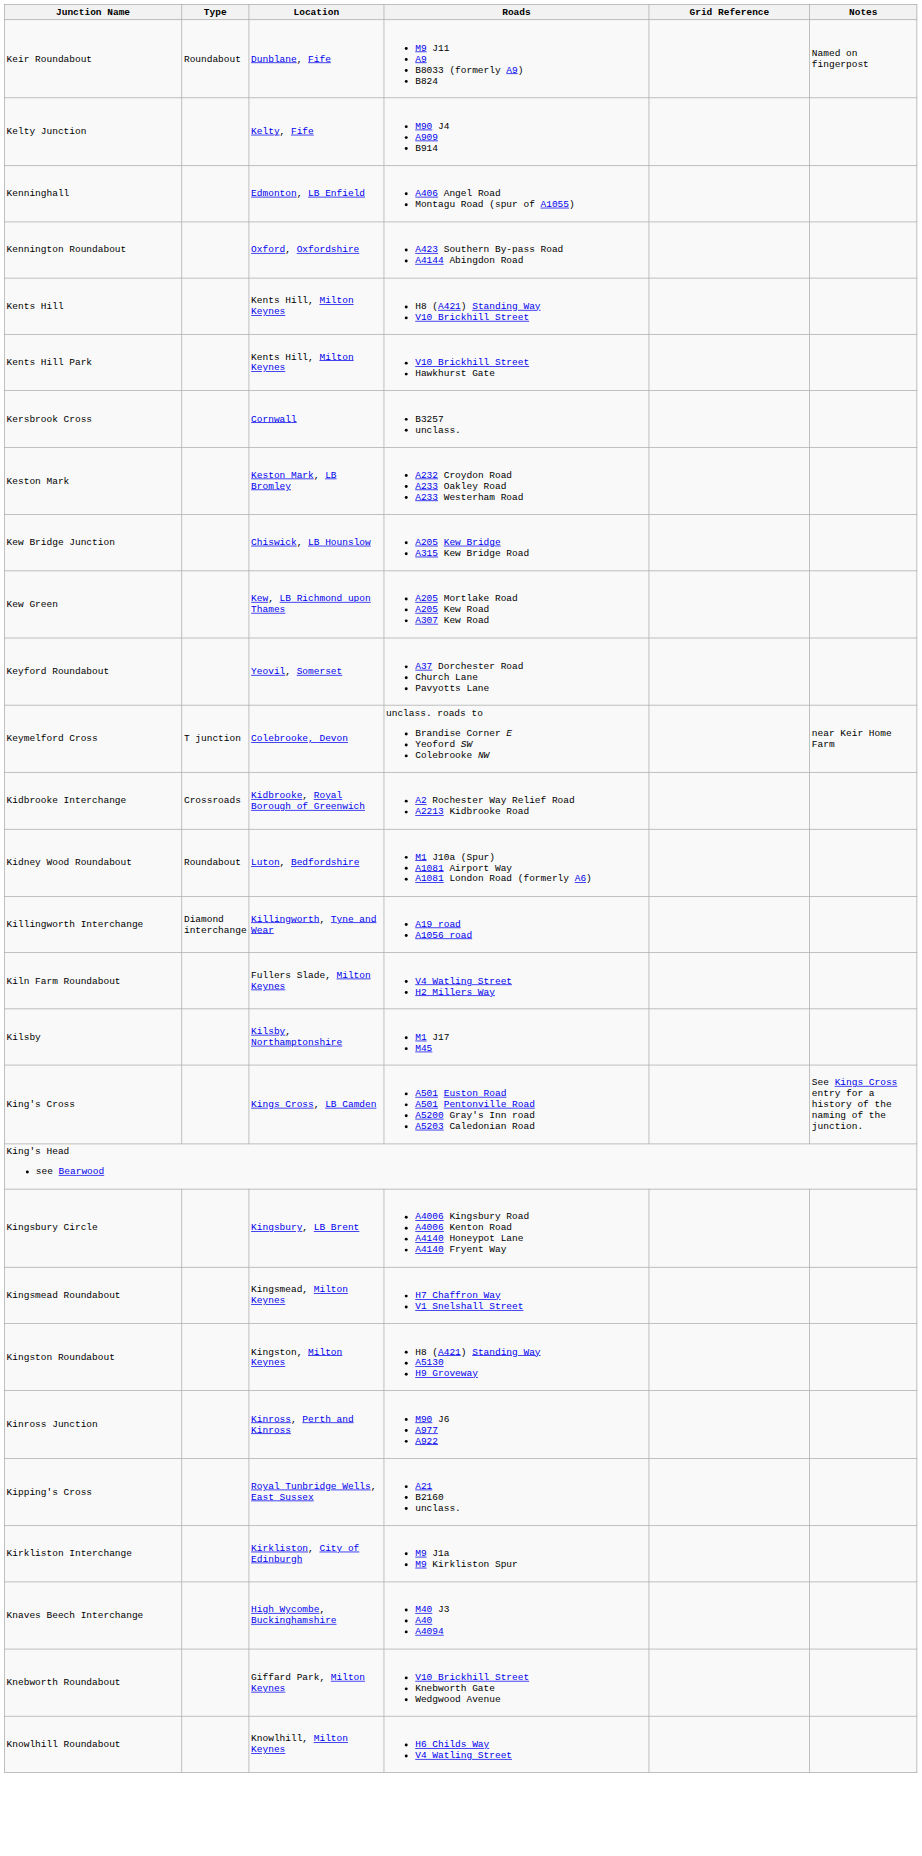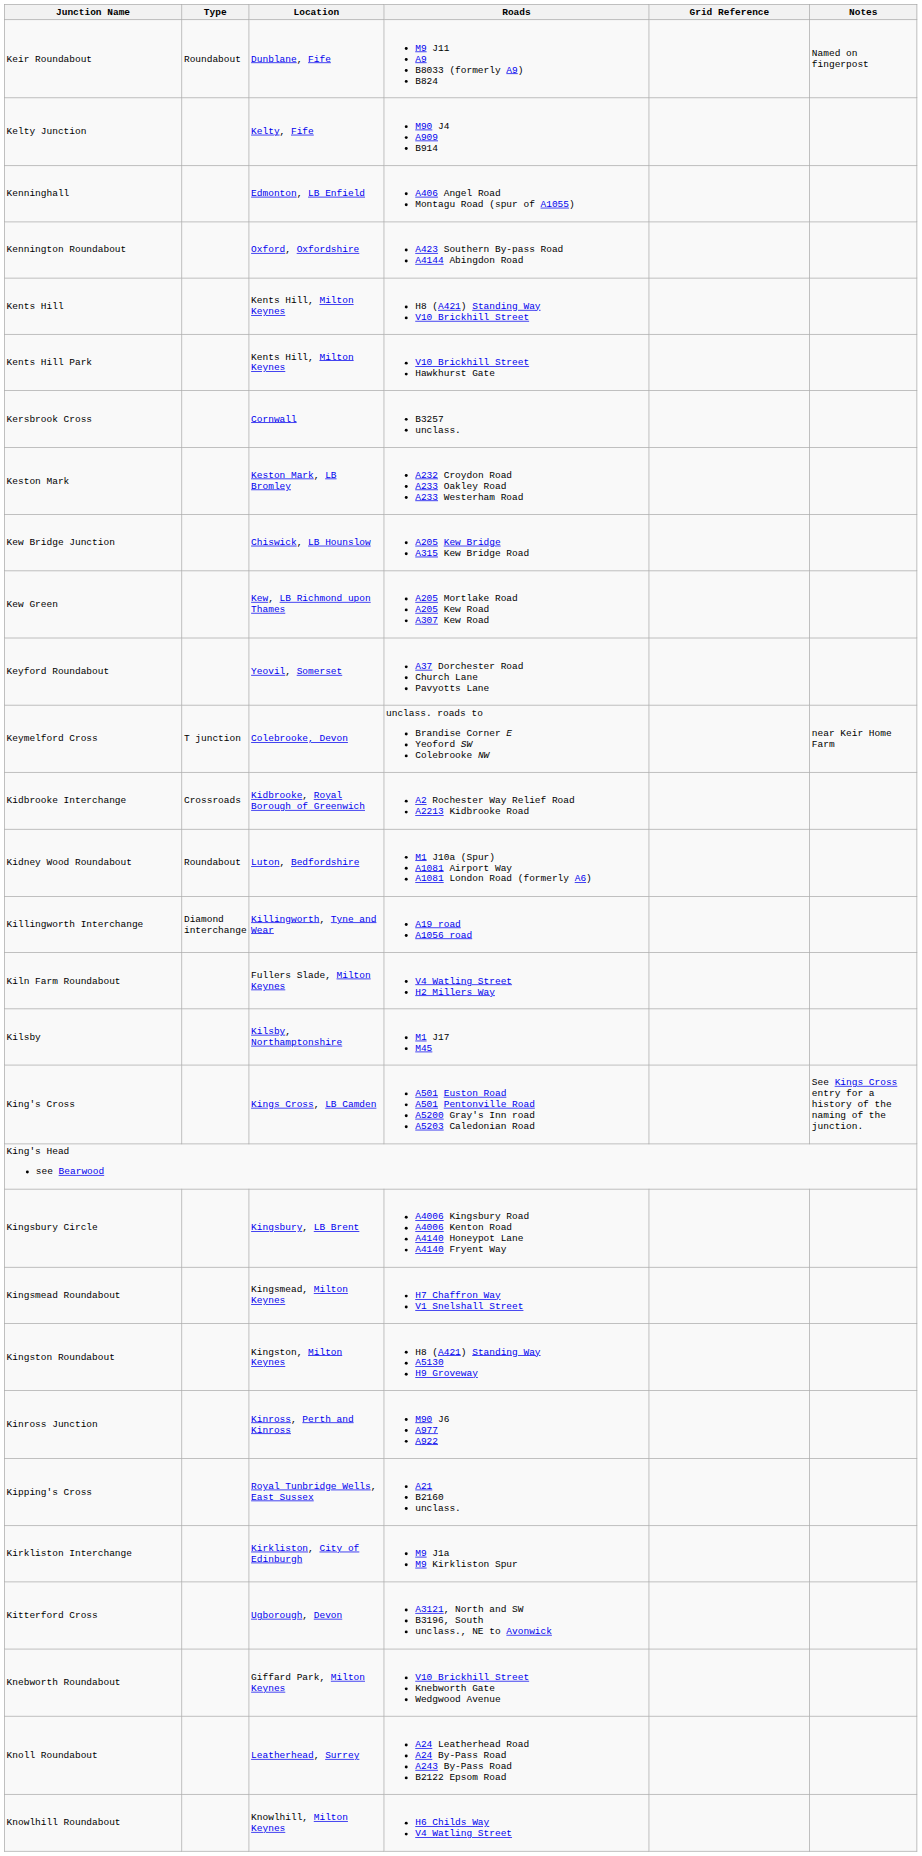+ row: Kitterford Cross | Ugborough, Devon | A3121, North and SW B3196, South unclass., NE to Avonwick
- row: Knaves Beech Interchange | High Wycombe, Buckinghamshire | M40 J3 A40 A4094
+ row: Knoll Roundabout | Leatherhead, Surrey | A24 Leatherhead Road A24 By-Pass Road A243 By-Pass Road B2122 Epsom Road
